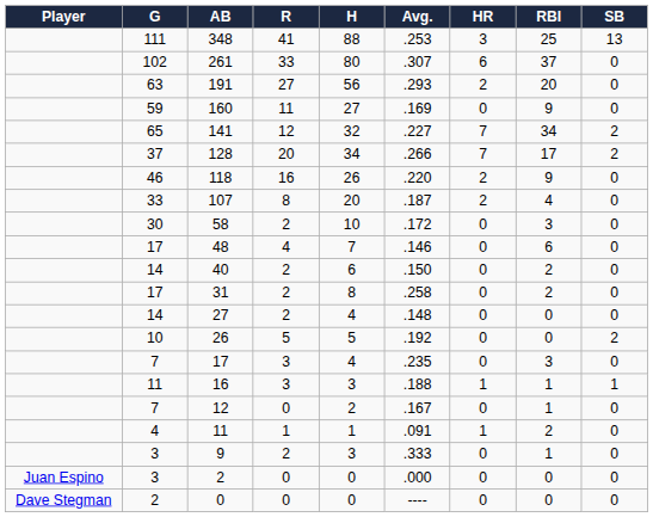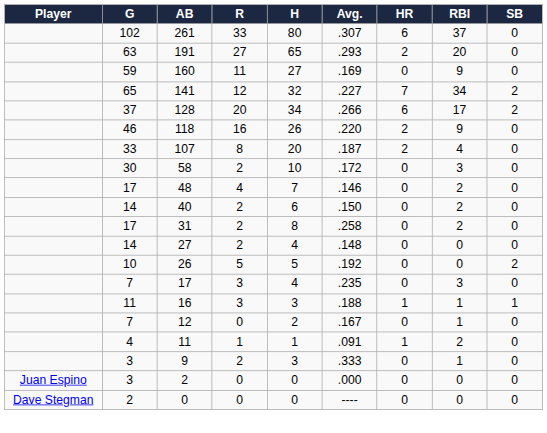- row: 111 | 348 | 41 | 88 | .253 | 3 | 25 | 13
191 | H: 56 -> 65
128 | HR: 7 -> 6
48 | RBI: 6 -> 2
